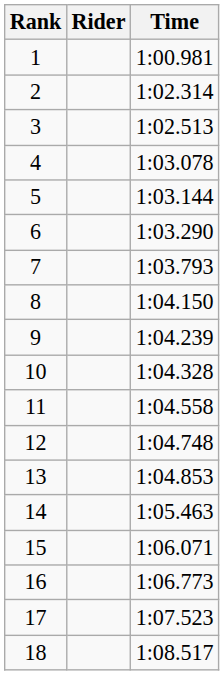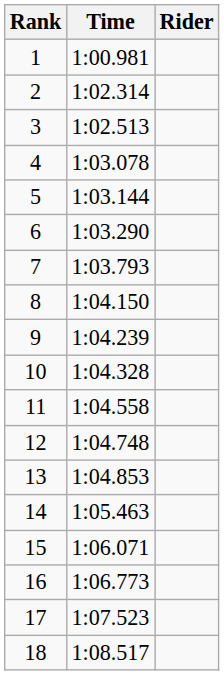columns swapped: Rider <-> Time
